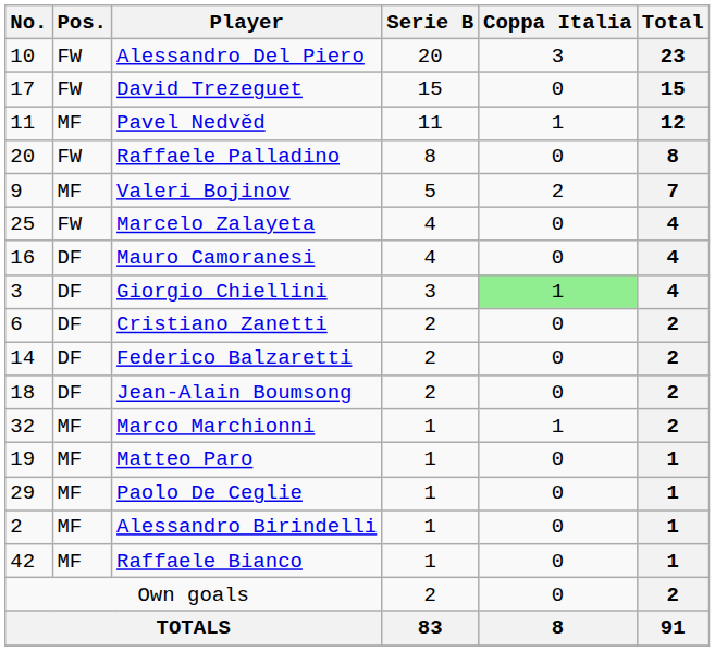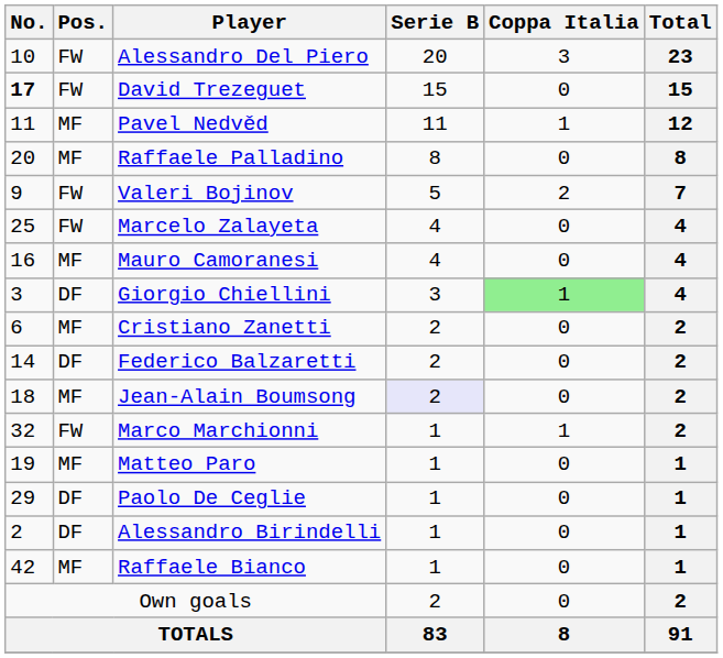David Trezeguet | No.: normal -> bold
Raffaele Palladino | Pos.: FW -> MF
Valeri Bojinov | Pos.: MF -> FW
Mauro Camoranesi | Pos.: DF -> MF
Cristiano Zanetti | Pos.: DF -> MF
Jean-Alain Boumsong | Pos.: DF -> MF
Jean-Alain Boumsong | Serie B: no background -> lavender background
Marco Marchionni | Pos.: MF -> FW
Paolo De Ceglie | Pos.: MF -> DF
Alessandro Birindelli | Pos.: MF -> DF
